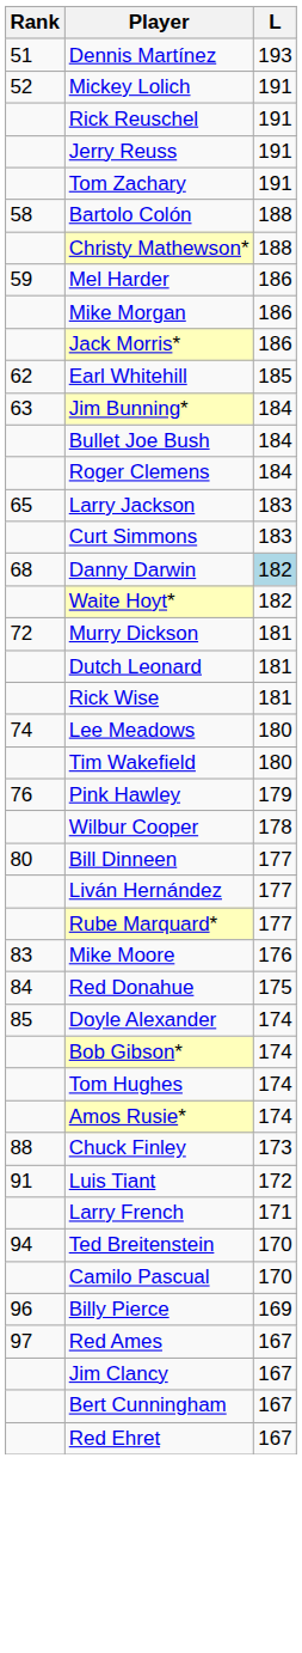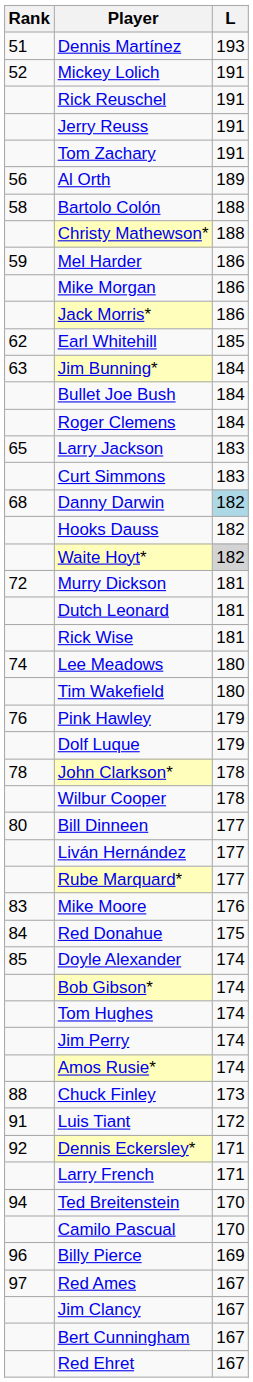+ row: 56 | Al Orth | 189
+ row: Hooks Dauss | 182
Waite Hoyt* | L: no background -> lightgrey background
+ row: Dolf Luque | 179
+ row: 78 | John Clarkson* | 178
+ row: Jim Perry | 174
+ row: 92 | Dennis Eckersley* | 171
